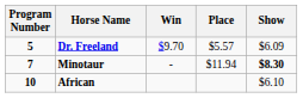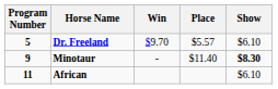Dr. Freeland | Show: $6.09 -> $6.10
Minotaur | Program Number: 7 -> 9
Minotaur | Place: $11.94 -> $11.40
African | Program Number: 10 -> 11
